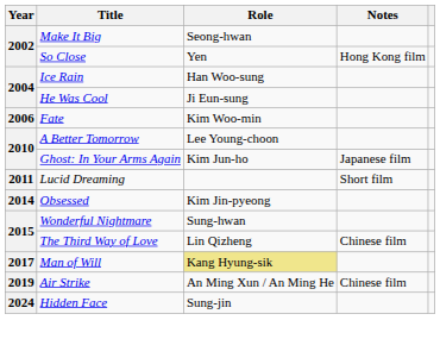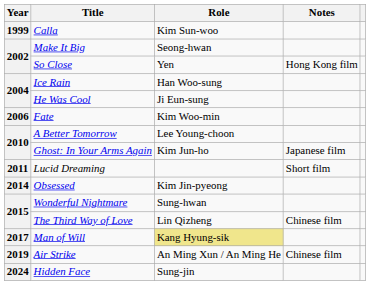+ row: 1999 | Calla | Kim Sun-woo
